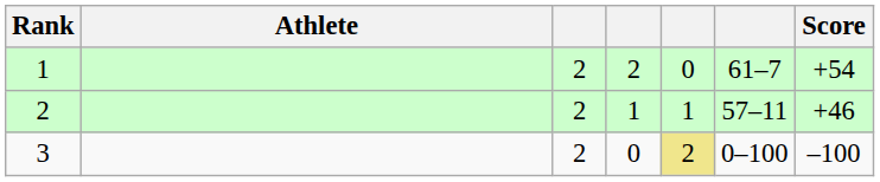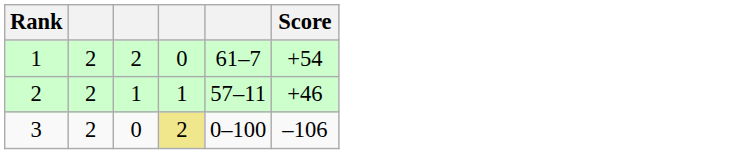- column: Athlete
3 | Score: –100 -> –106
